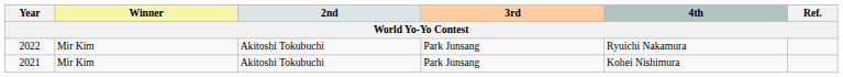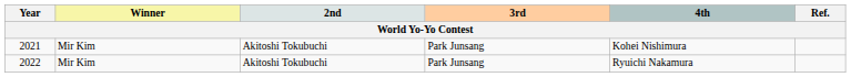rows swapped: 2021 <-> 2022
